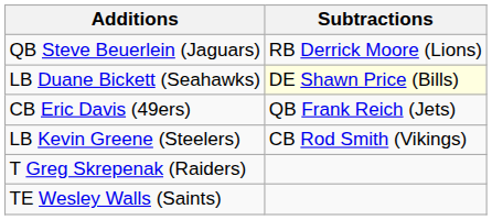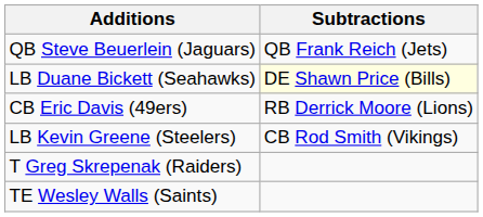QB Steve Beuerlein (Jaguars) | Subtractions: RB Derrick Moore (Lions) -> QB Frank Reich (Jets)
CB Eric Davis (49ers) | Subtractions: QB Frank Reich (Jets) -> RB Derrick Moore (Lions)
